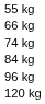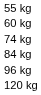+ row: 60 kg
- row: 66 kg
